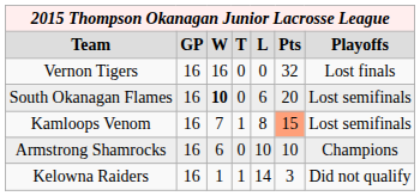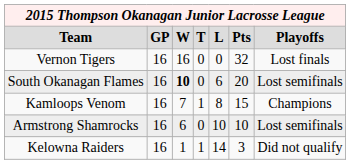Kamloops Venom | column 6: lightsalmon background -> no background
Kamloops Venom | column 7: Lost semifinals -> Champions
Armstrong Shamrocks | column 7: Champions -> Lost semifinals
